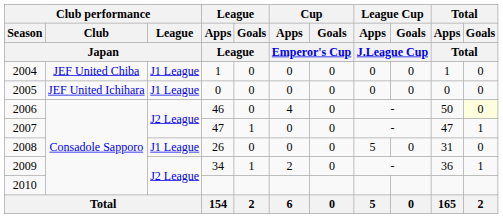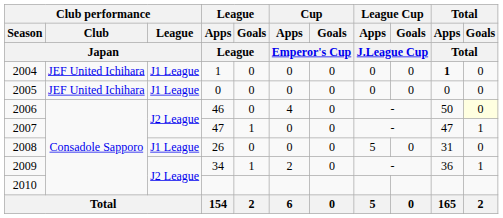2004 | Club performance / Club / Japan: JEF United Chiba -> JEF United Ichihara
2004 | Total / Apps / Total: normal -> bold
